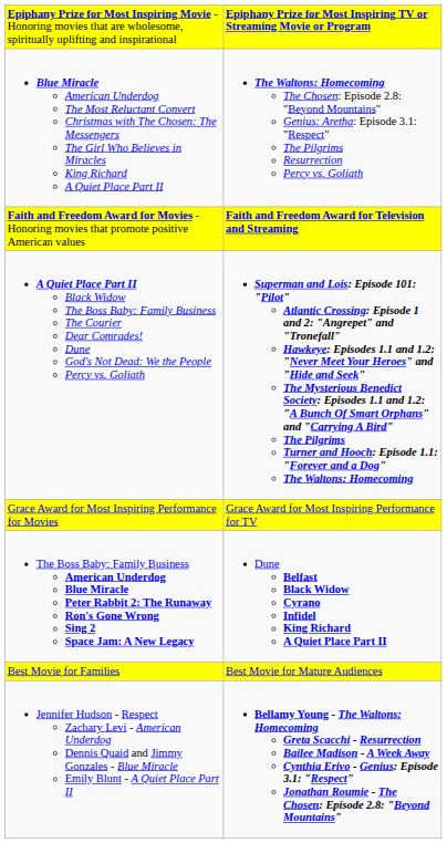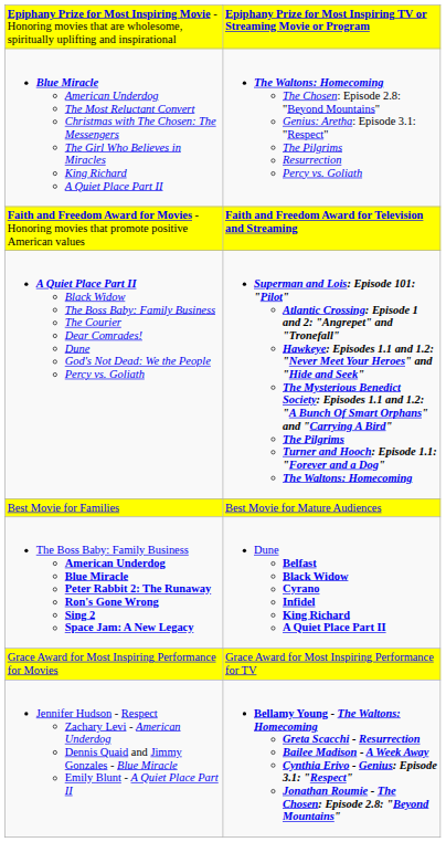rows swapped: Best Movie for Families <-> Grace Award for Most Inspiring Performance for Movies
